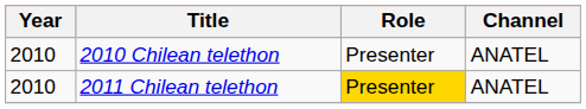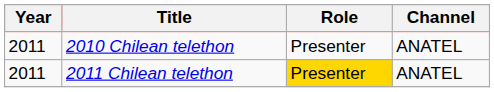2010 Chilean telethon | Year: 2010 -> 2011
2011 Chilean telethon | Year: 2010 -> 2011
